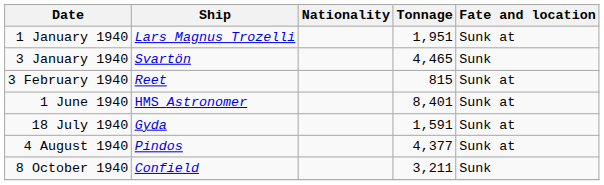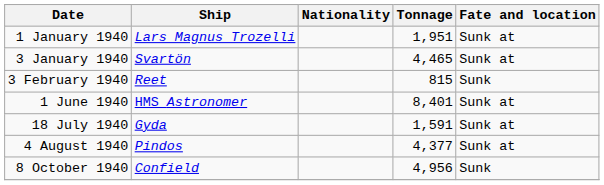3 January 1940 | Fate and location: Sunk -> Sunk at
3 February 1940 | Fate and location: Sunk at -> Sunk
8 October 1940 | Tonnage: 3,211 -> 4,956
